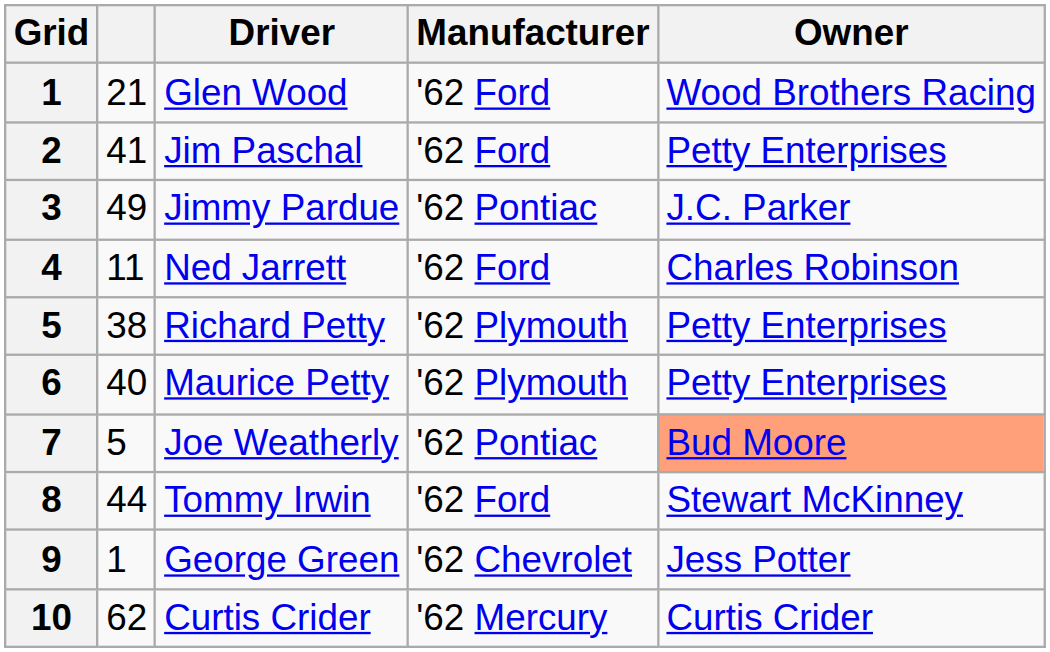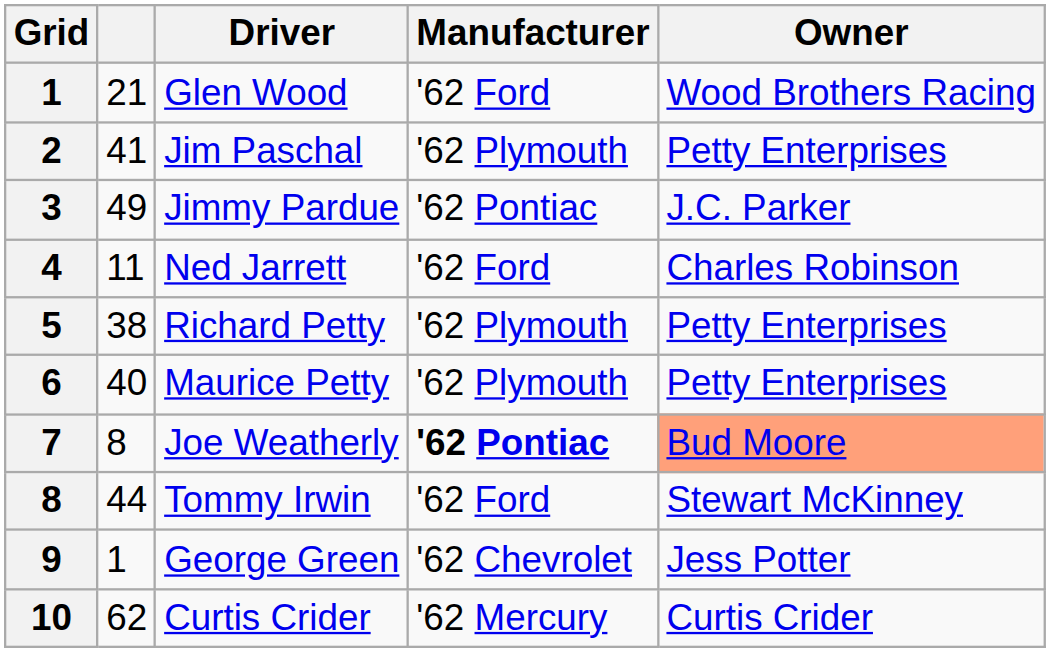Jim Paschal | Manufacturer: '62 Ford -> '62 Plymouth
Joe Weatherly | column 2: 5 -> 8
Joe Weatherly | Manufacturer: normal -> bold
